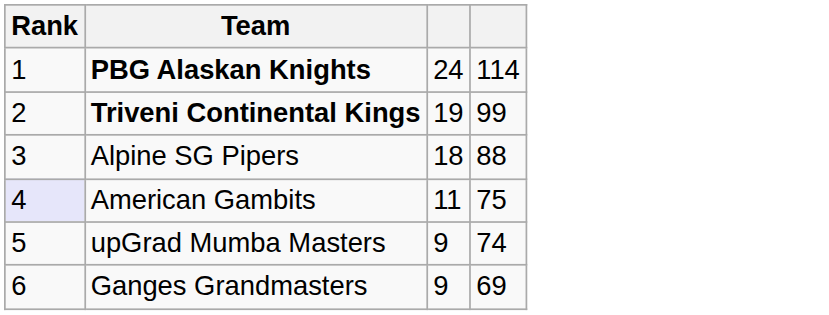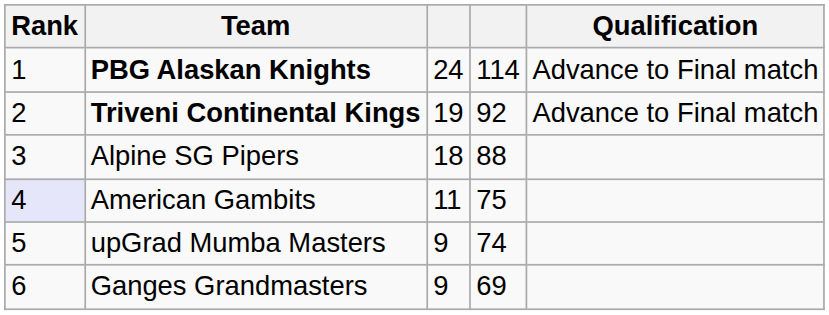+ column: Qualification | Advance to Final match | Advance to Final match
Triveni Continental Kings | column 4: 99 -> 92
